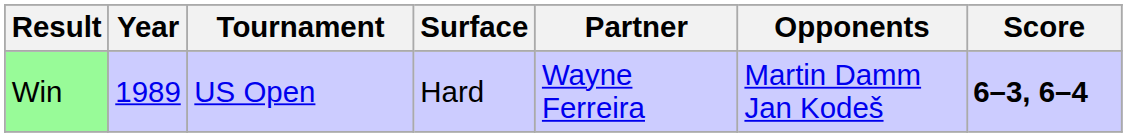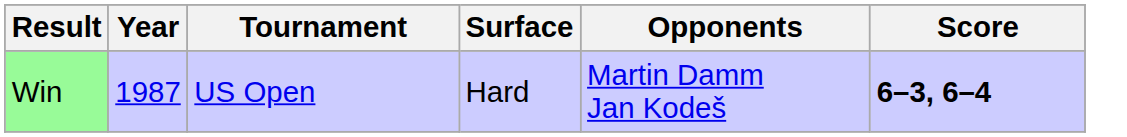- column: Partner | Wayne Ferreira
Win | Year: 1989 -> 1987
